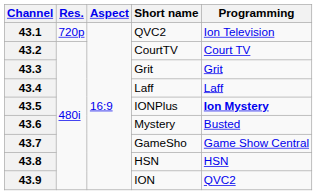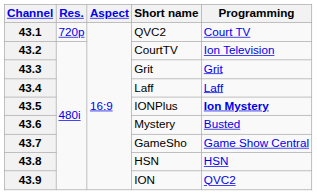43.1 | Programming: Ion Television -> Court TV
43.2 | Programming: Court TV -> Ion Television
